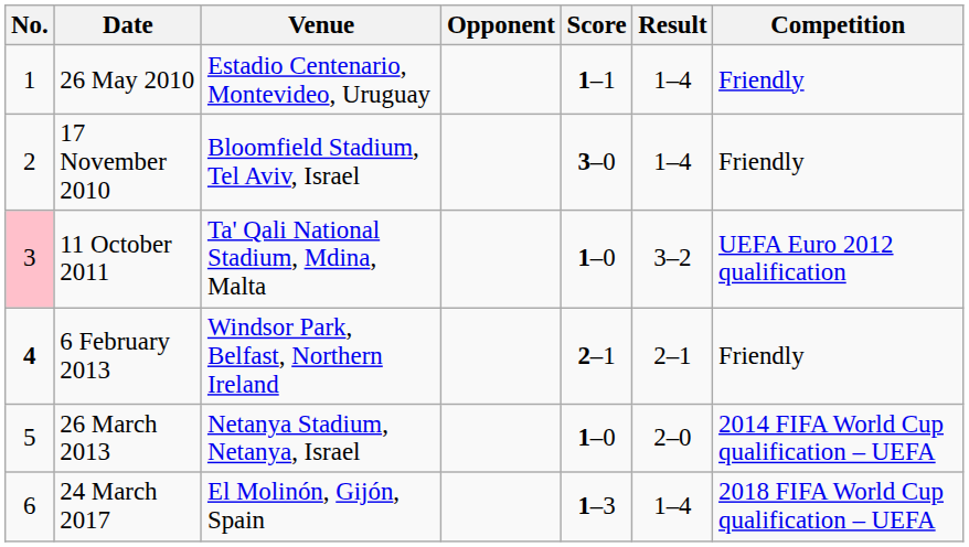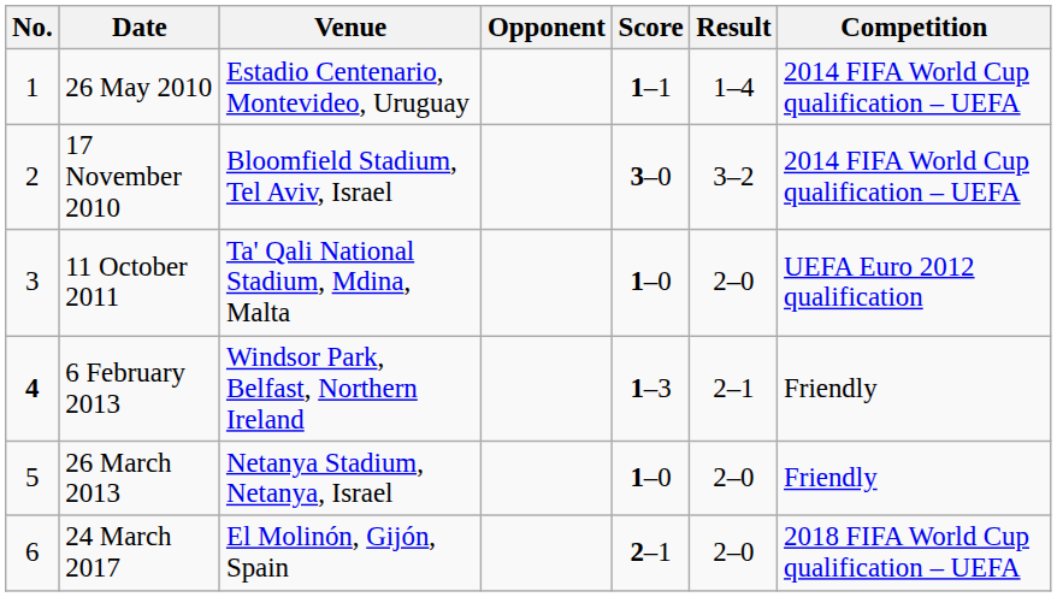26 May 2010 | Competition: Friendly -> 2014 FIFA World Cup qualification – UEFA
17 November 2010 | Result: 1–4 -> 3–2
17 November 2010 | Competition: Friendly -> 2014 FIFA World Cup qualification – UEFA
11 October 2011 | No.: pink background -> no background
11 October 2011 | Result: 3–2 -> 2–0
6 February 2013 | Score: 2–1 -> 1–3
26 March 2013 | Competition: 2014 FIFA World Cup qualification – UEFA -> Friendly
24 March 2017 | Score: 1–3 -> 2–1
24 March 2017 | Result: 1–4 -> 2–0
